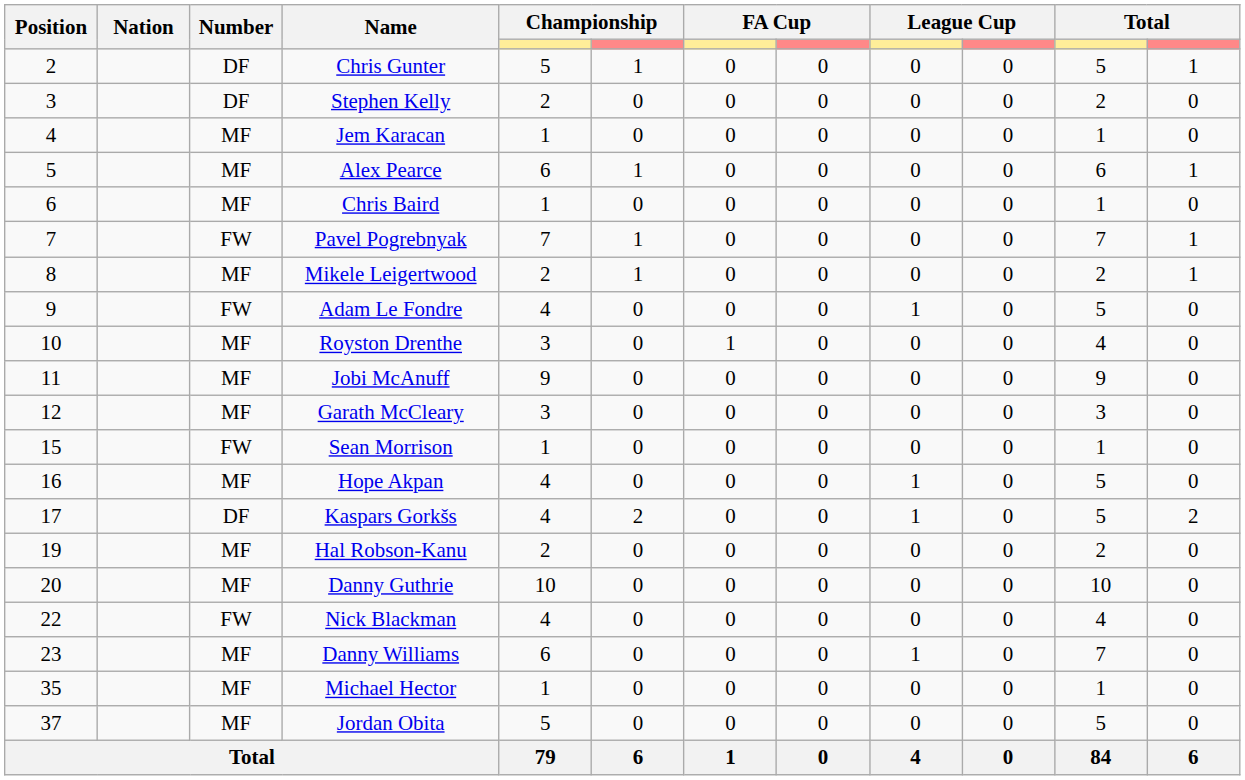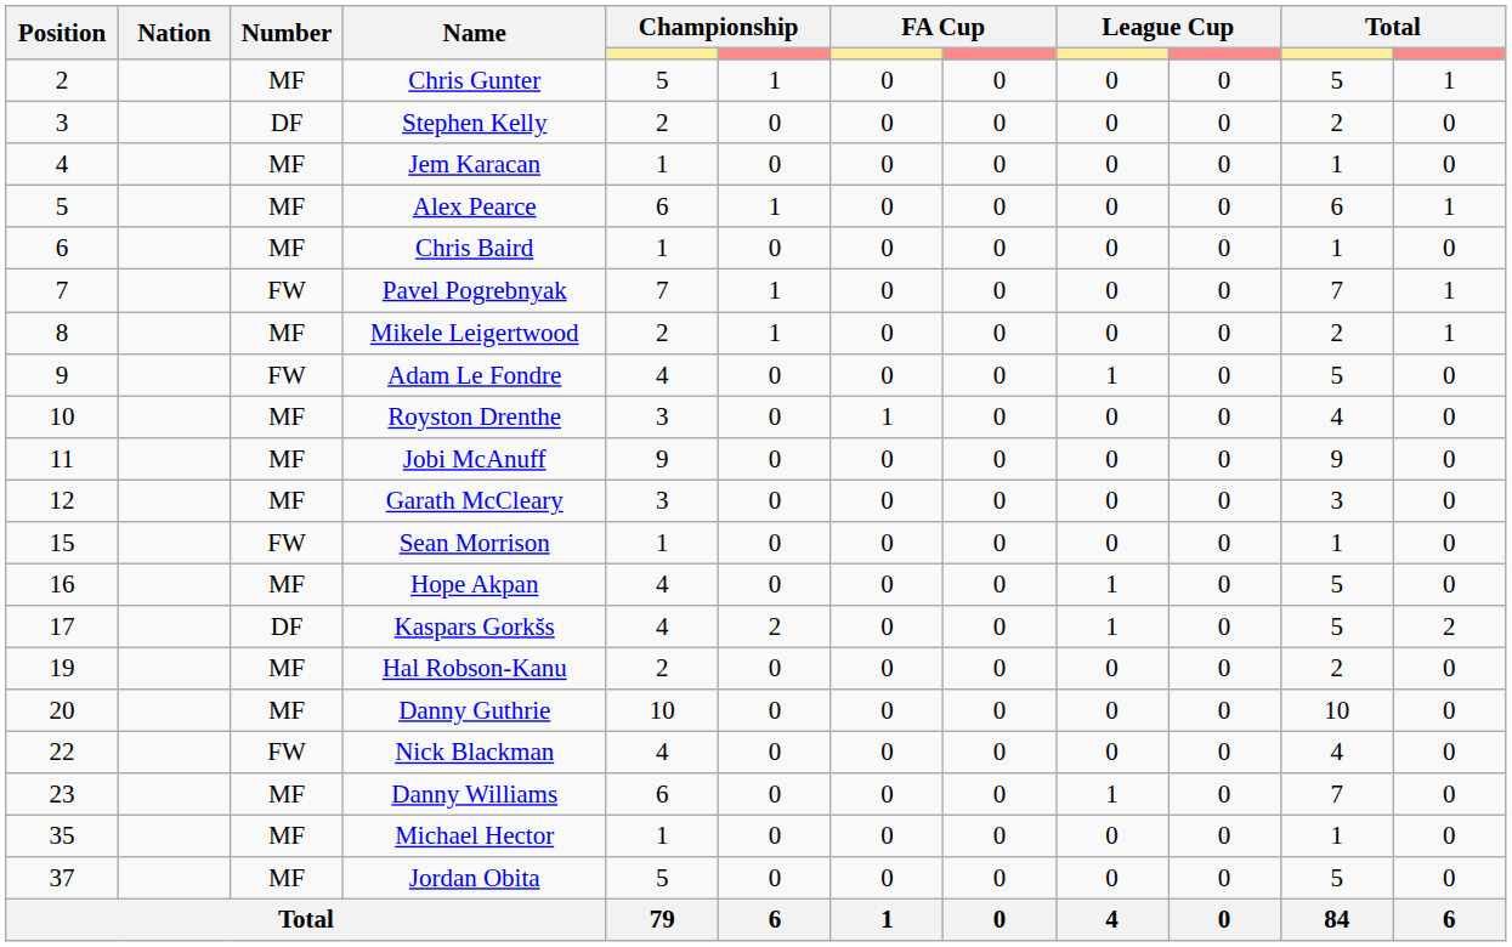Chris Gunter | Number: DF -> MF
